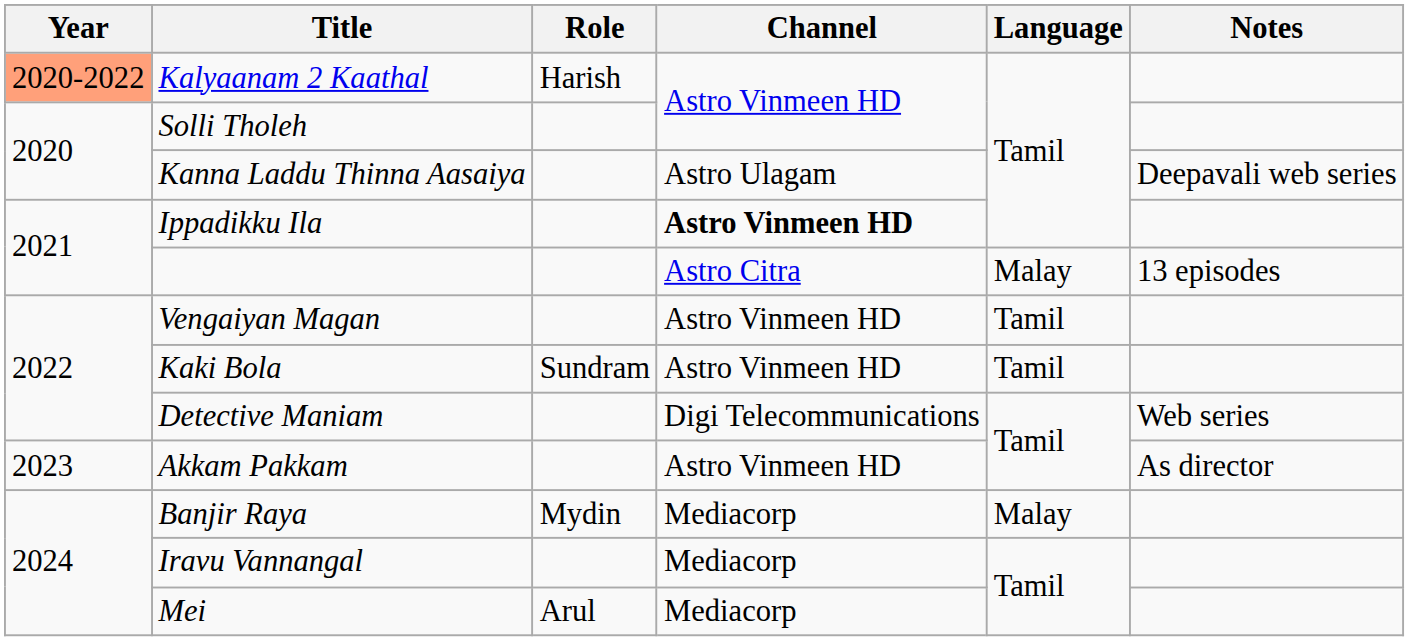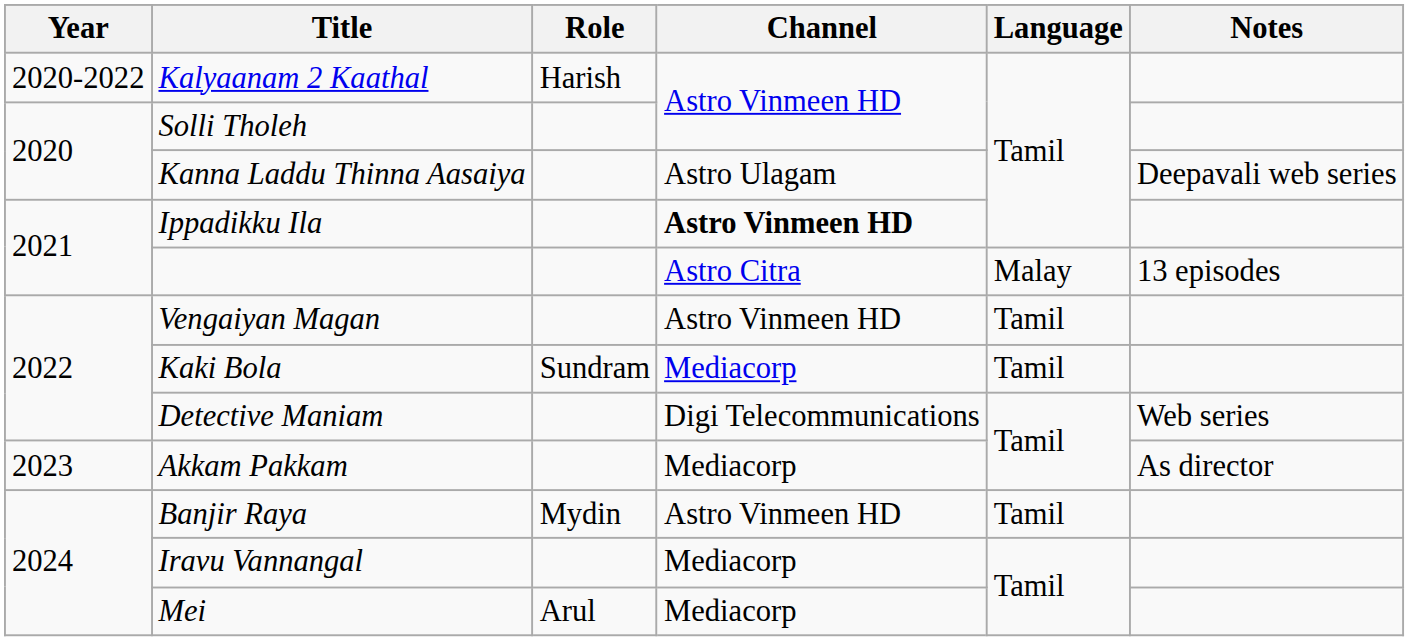Kalyaanam 2 Kaathal | Year: lightsalmon background -> no background
Kaki Bola | Channel: Astro Vinmeen HD -> Mediacorp
Akkam Pakkam | Channel: Astro Vinmeen HD -> Mediacorp
Banjir Raya | Channel: Mediacorp -> Astro Vinmeen HD
Banjir Raya | Language: Malay -> Tamil
